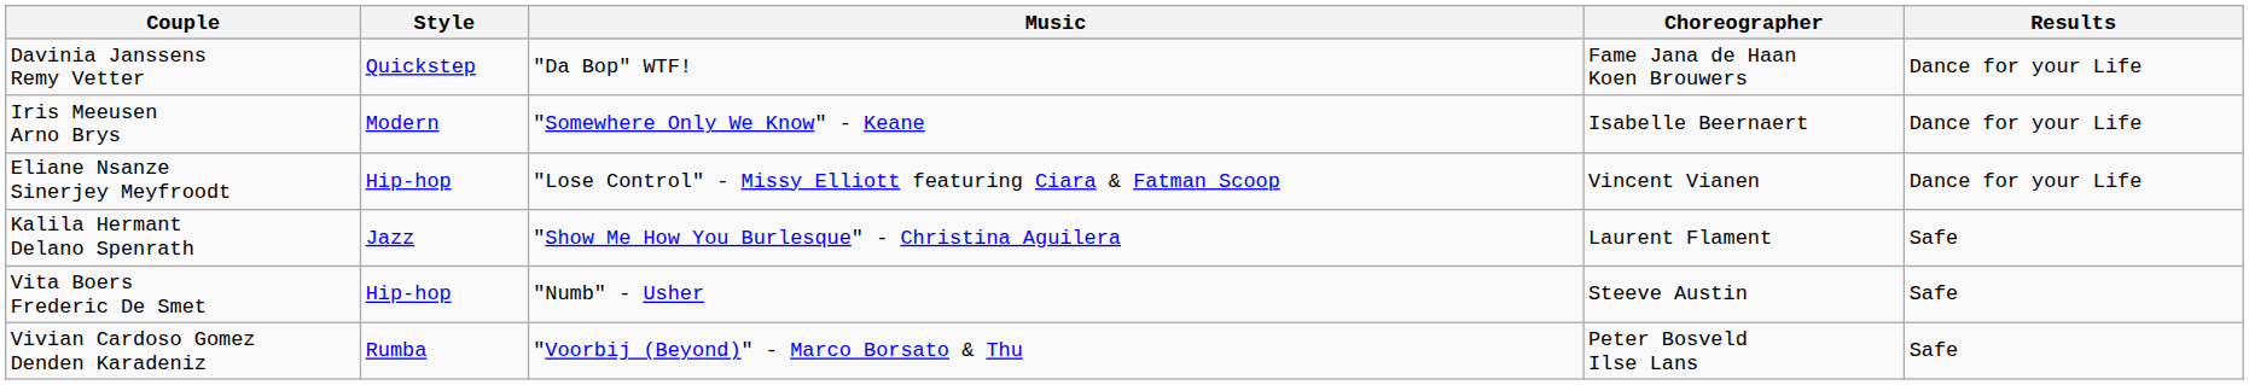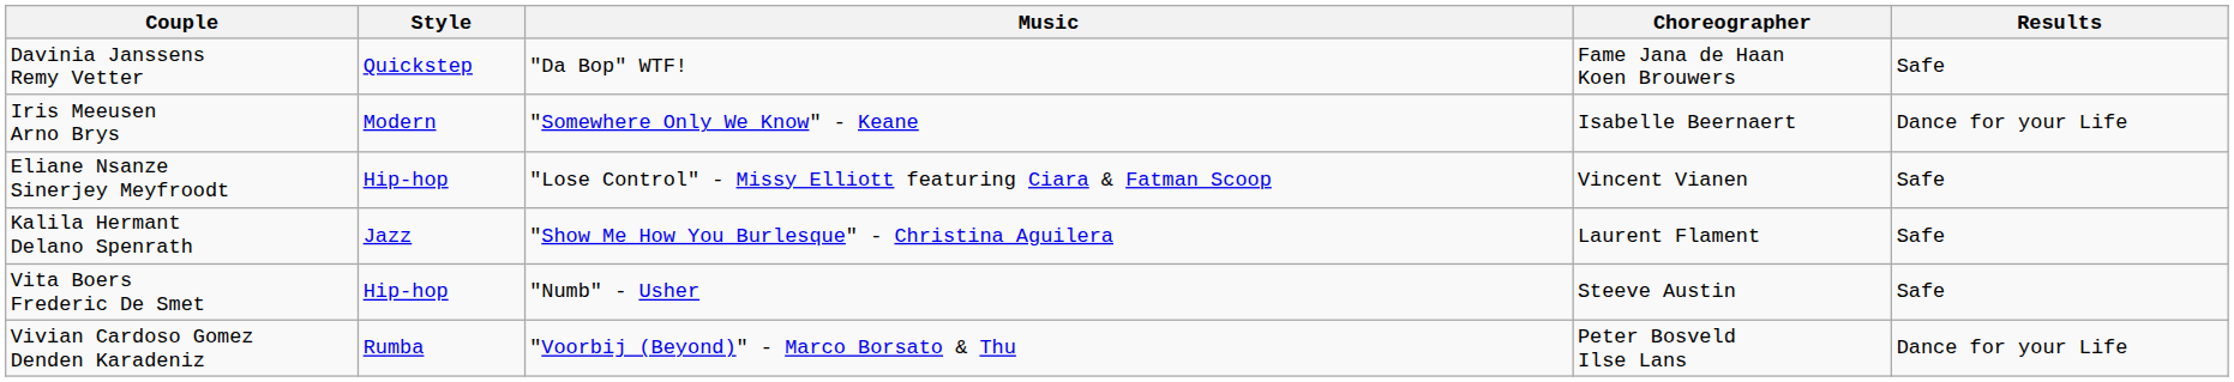Davinia Janssens Remy Vetter | Results: Dance for your Life -> Safe
Eliane Nsanze Sinerjey Meyfroodt | Results: Dance for your Life -> Safe
Vivian Cardoso Gomez Denden Karadeniz | Results: Safe -> Dance for your Life
